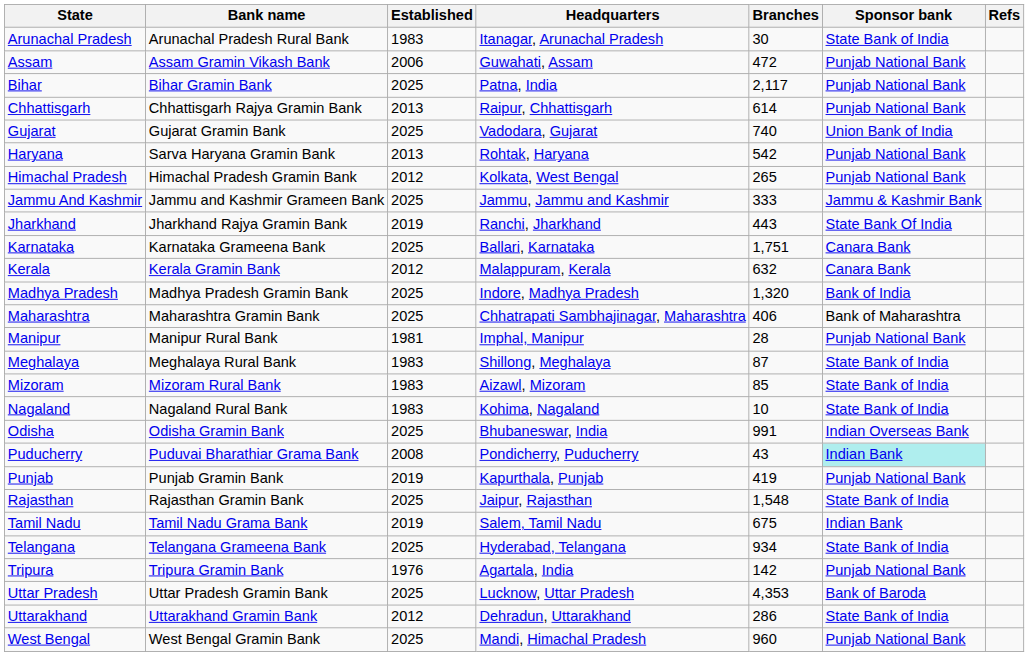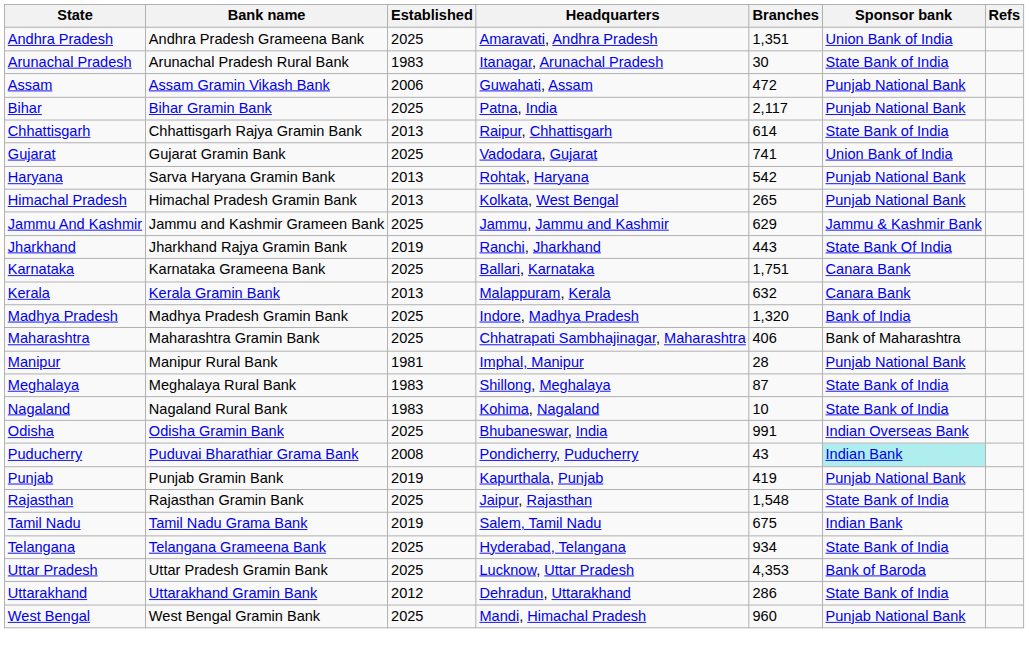+ row: Andhra Pradesh | Andhra Pradesh Grameena Bank | 2025 | Amaravati, Andhra Pradesh | 1,351 | Union Bank of India
Chhattisgarh | Sponsor bank: Punjab National Bank -> State Bank of India
Gujarat | Branches: 740 -> 741
Himachal Pradesh | Established: 2012 -> 2013
Jammu And Kashmir | Branches: 333 -> 629
Kerala | Established: 2012 -> 2013
- row: Mizoram | Mizoram Rural Bank | 1983 | Aizawl, Mizoram | 85 | State Bank of India
- row: Tripura | Tripura Gramin Bank | 1976 | Agartala, India | 142 | Punjab National Bank
